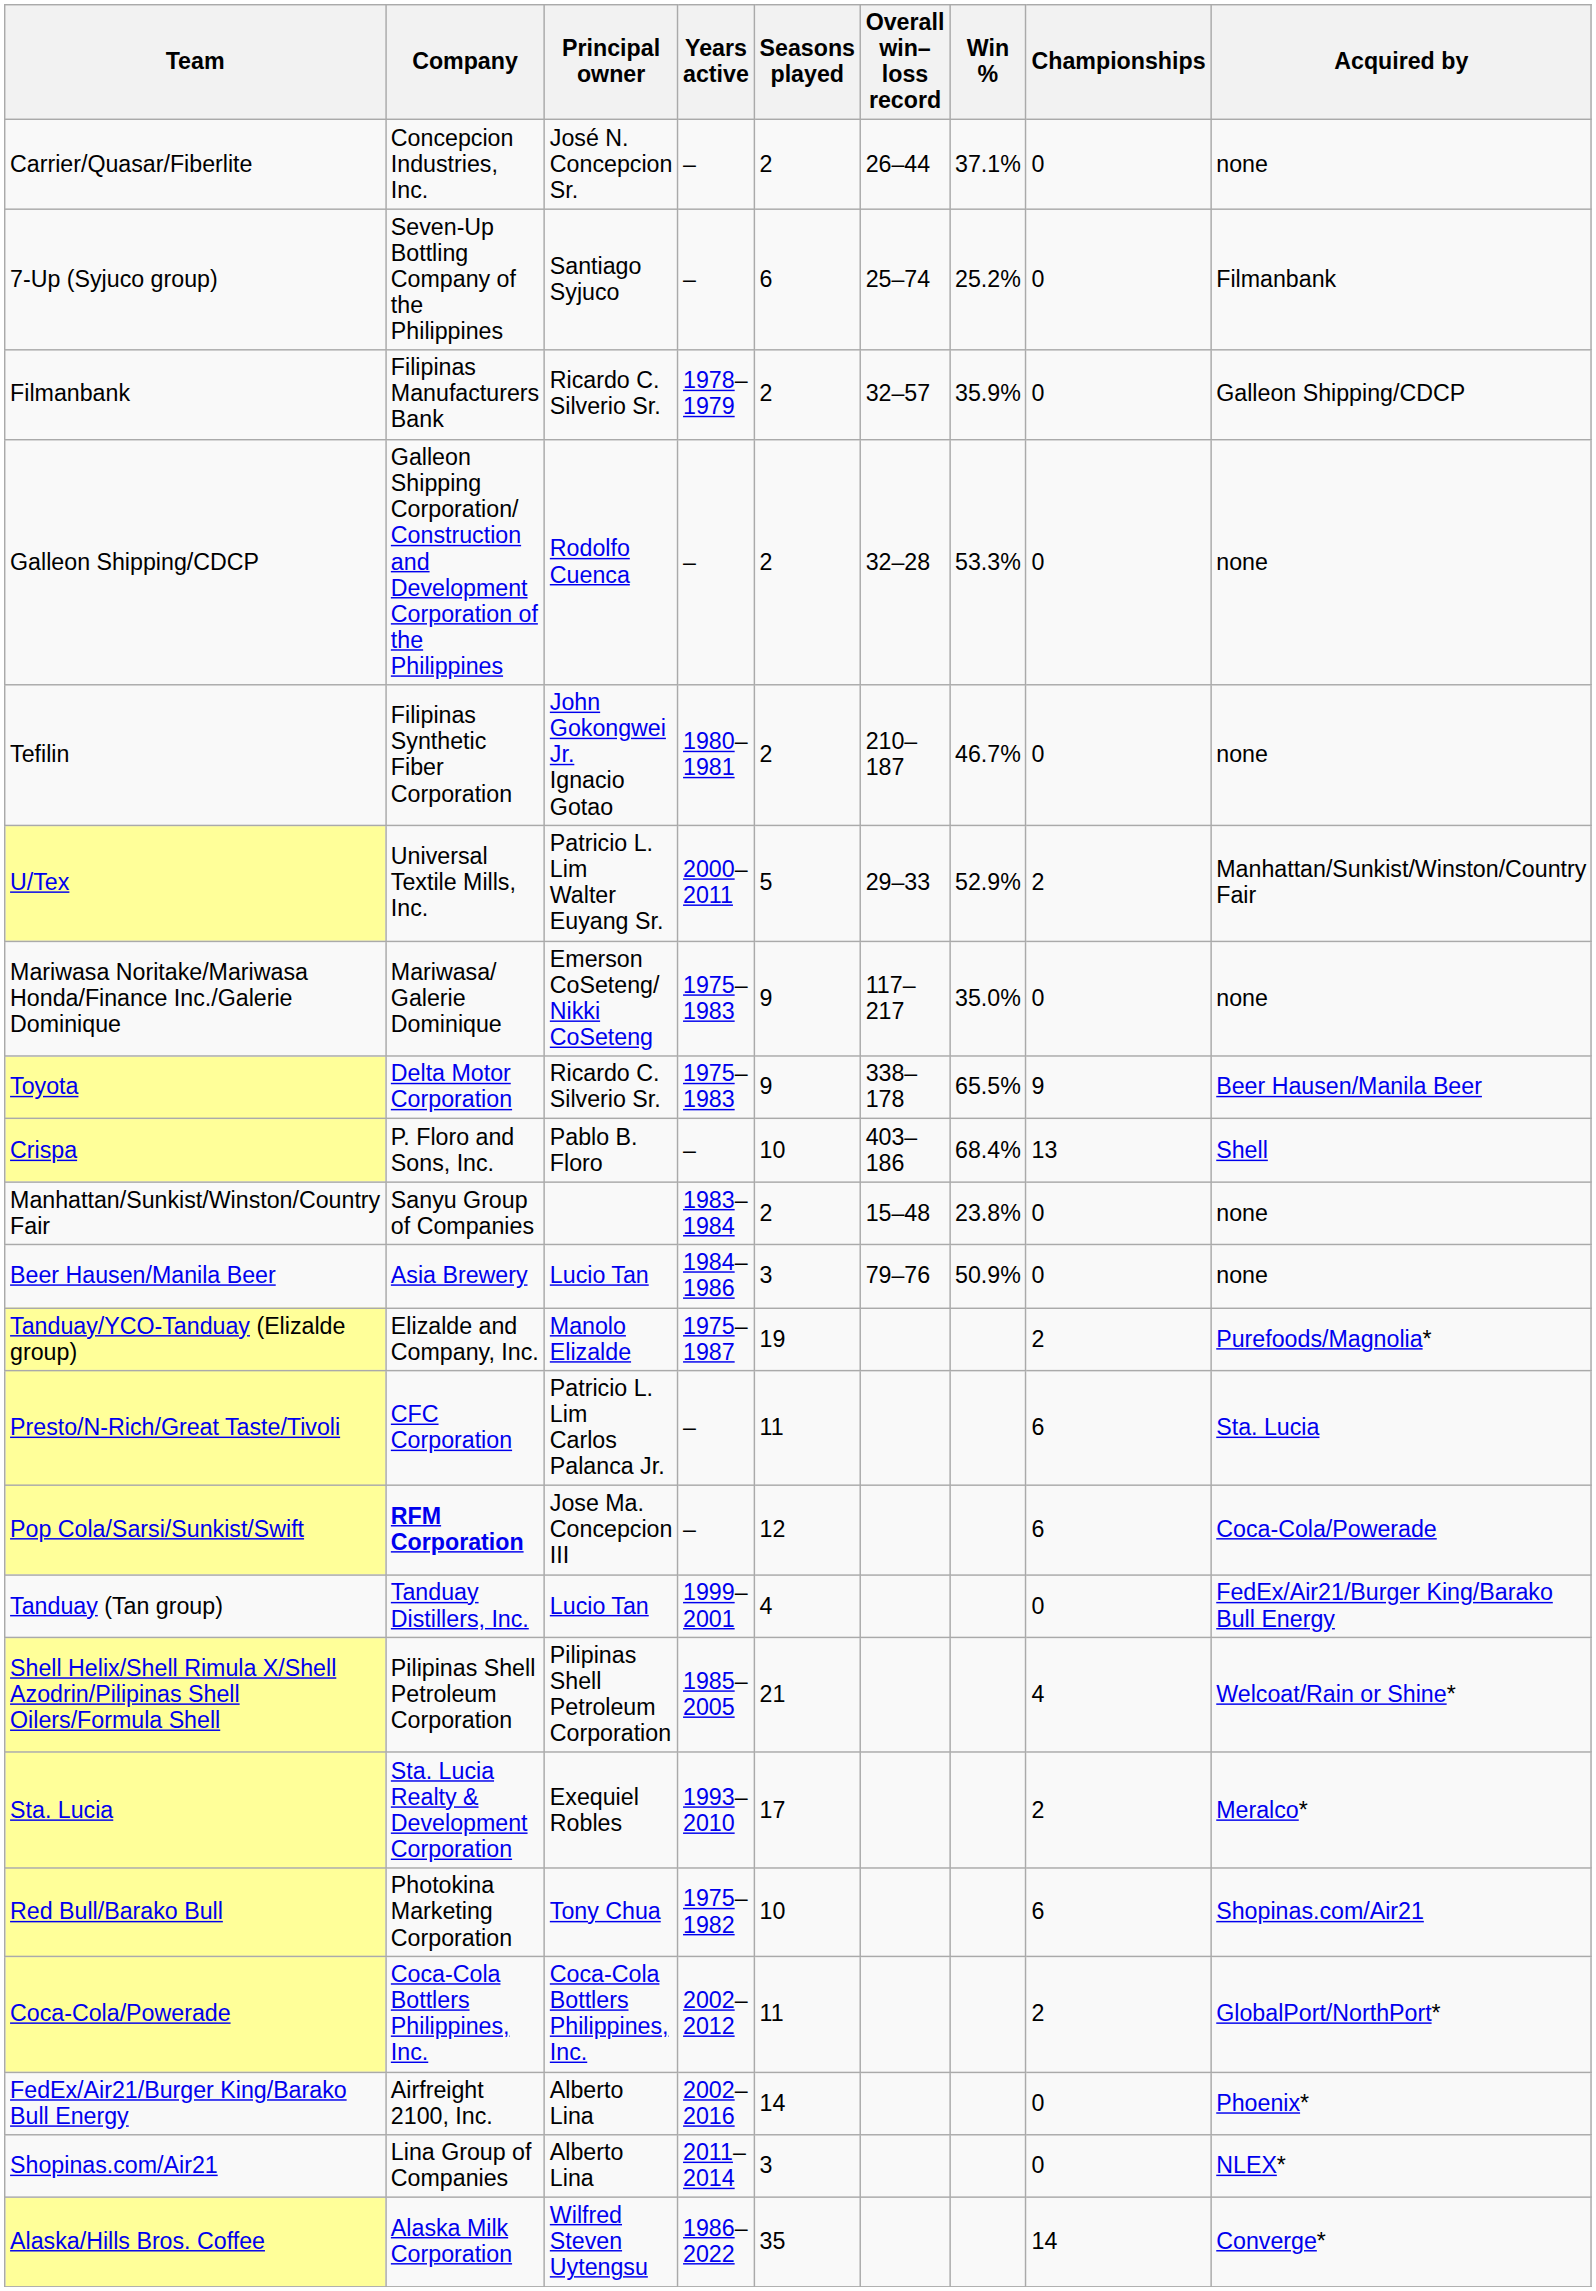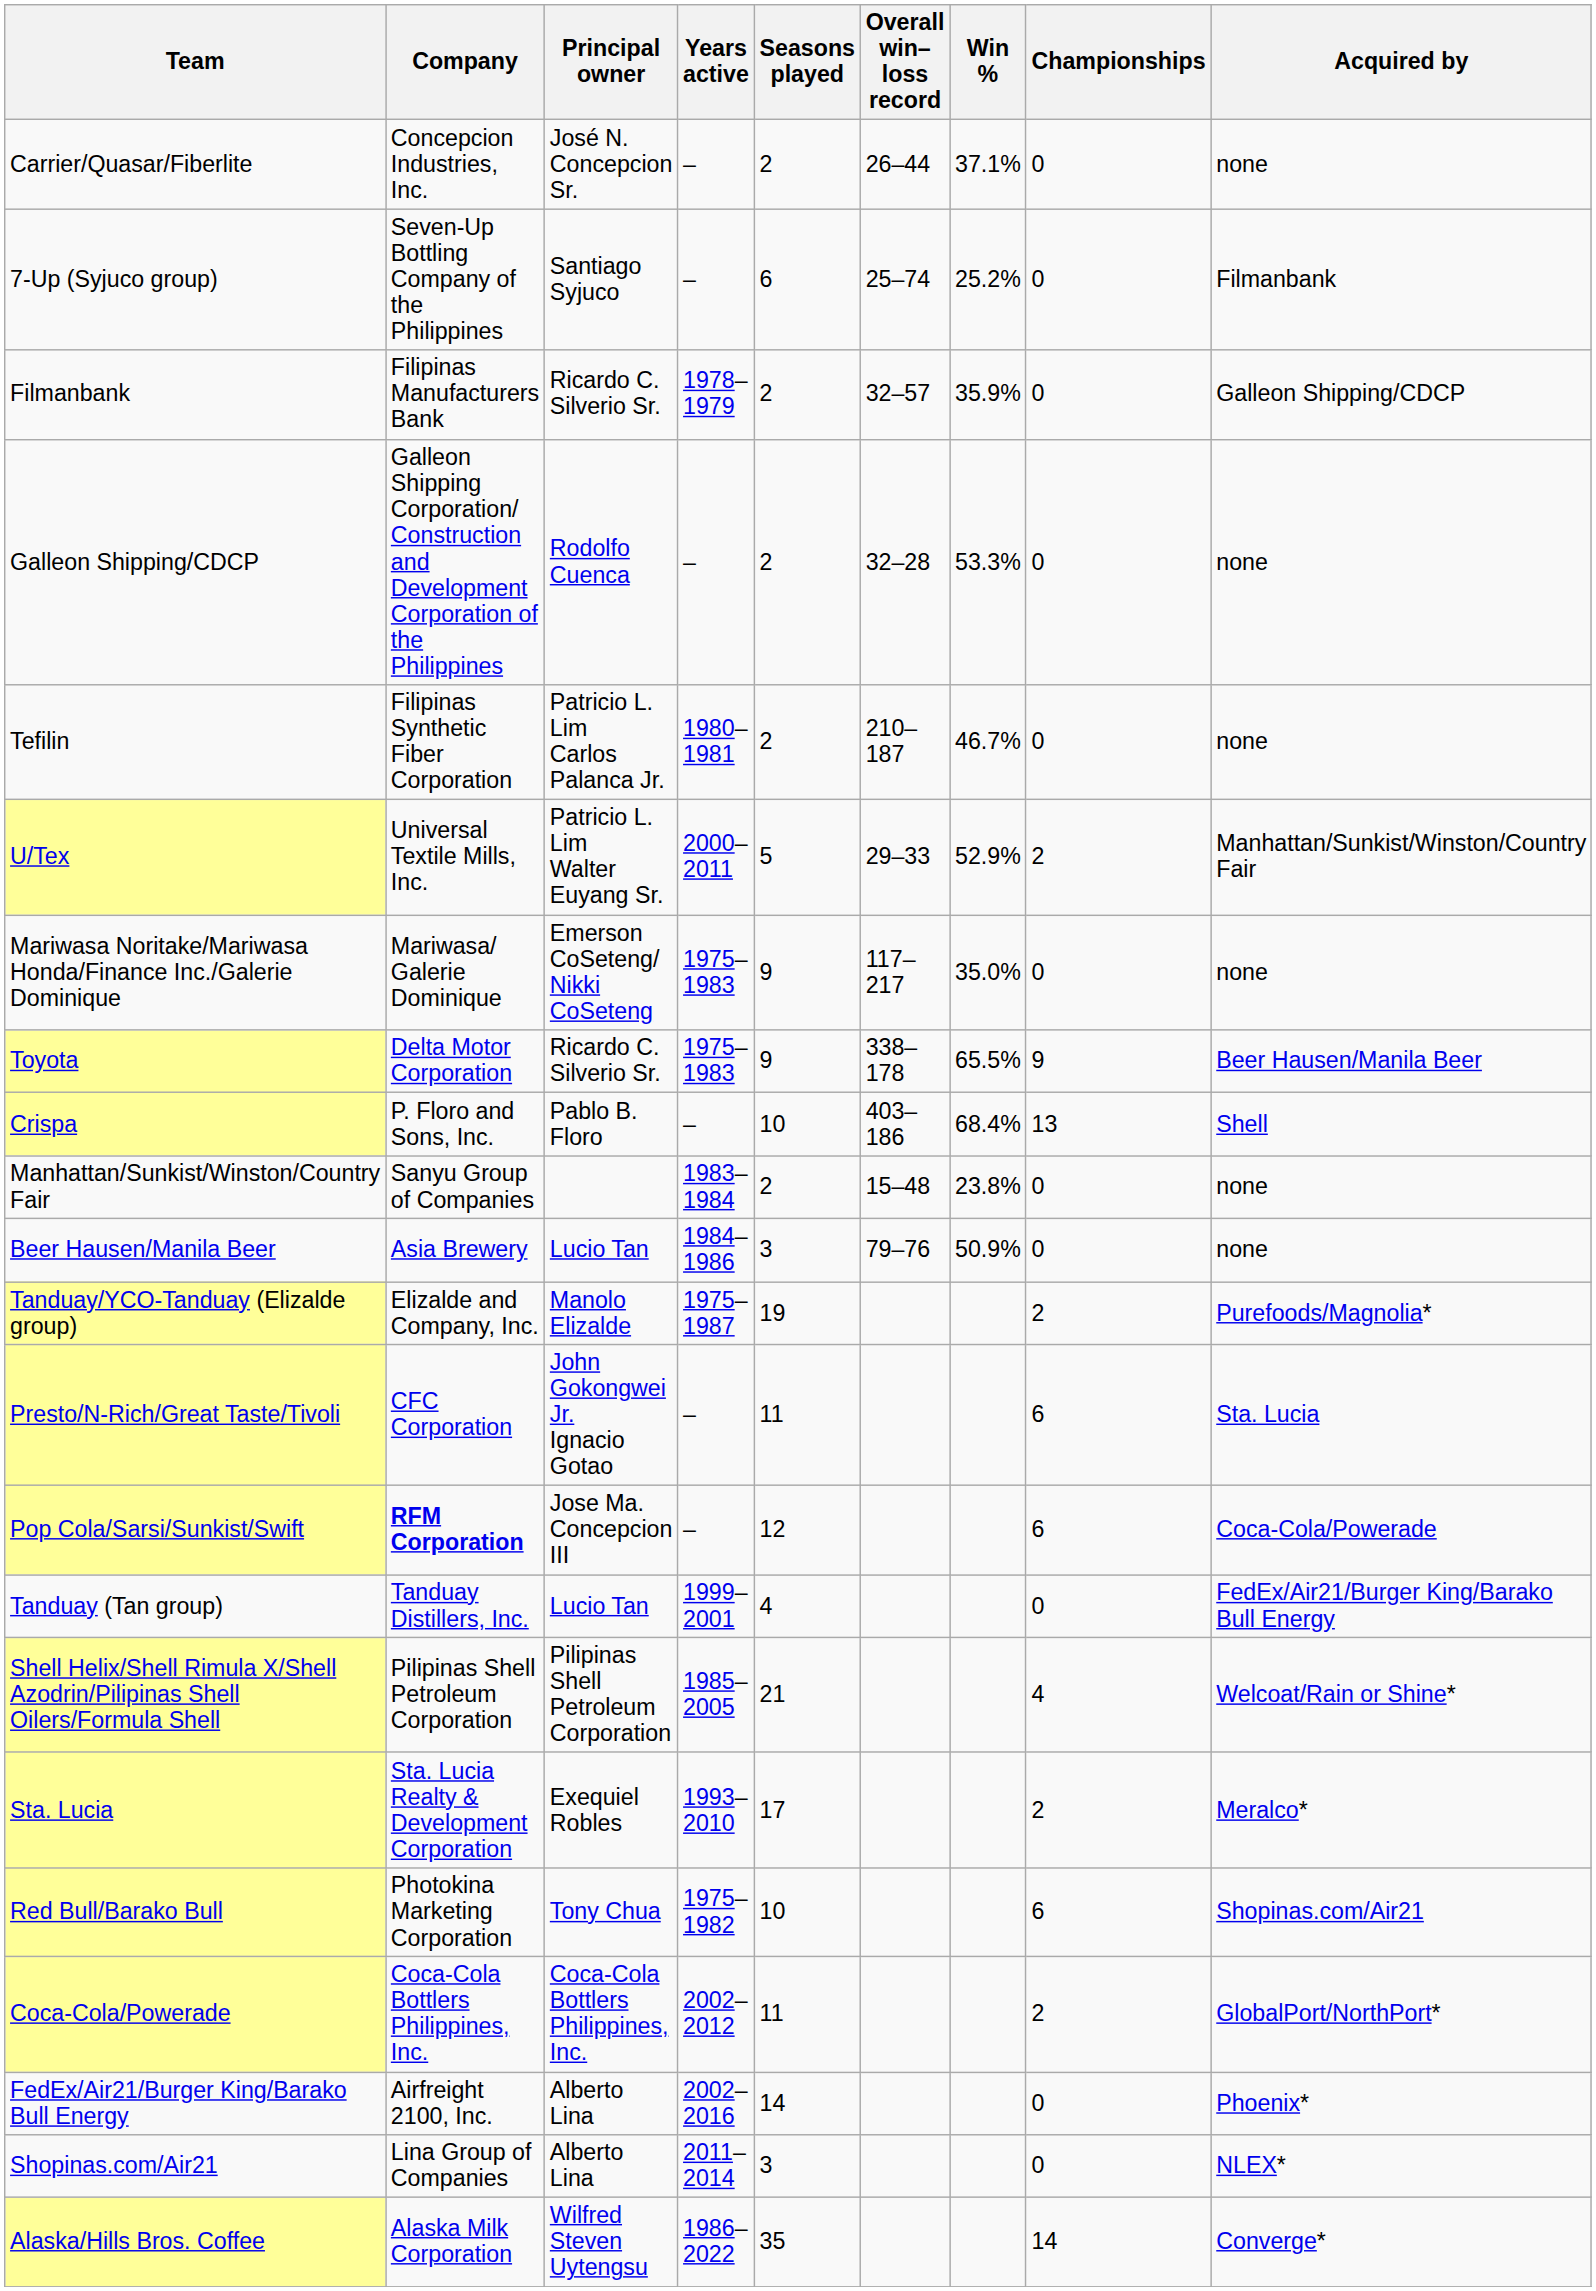Tefilin | Principal owner: John Gokongwei Jr. Ignacio Gotao -> Patricio L. Lim Carlos Palanca Jr.
Presto/N-Rich/Great Taste/Tivoli | Principal owner: Patricio L. Lim Carlos Palanca Jr. -> John Gokongwei Jr. Ignacio Gotao
